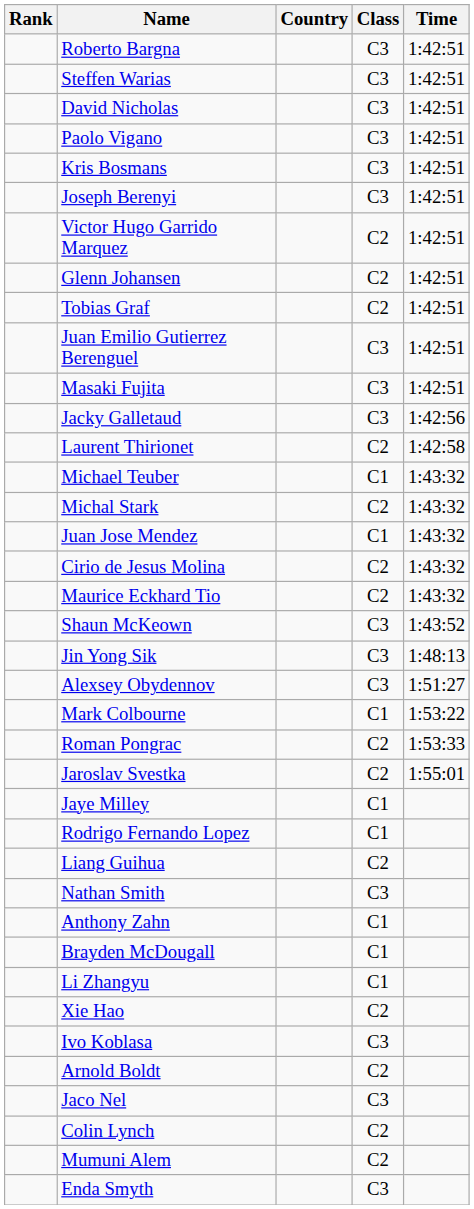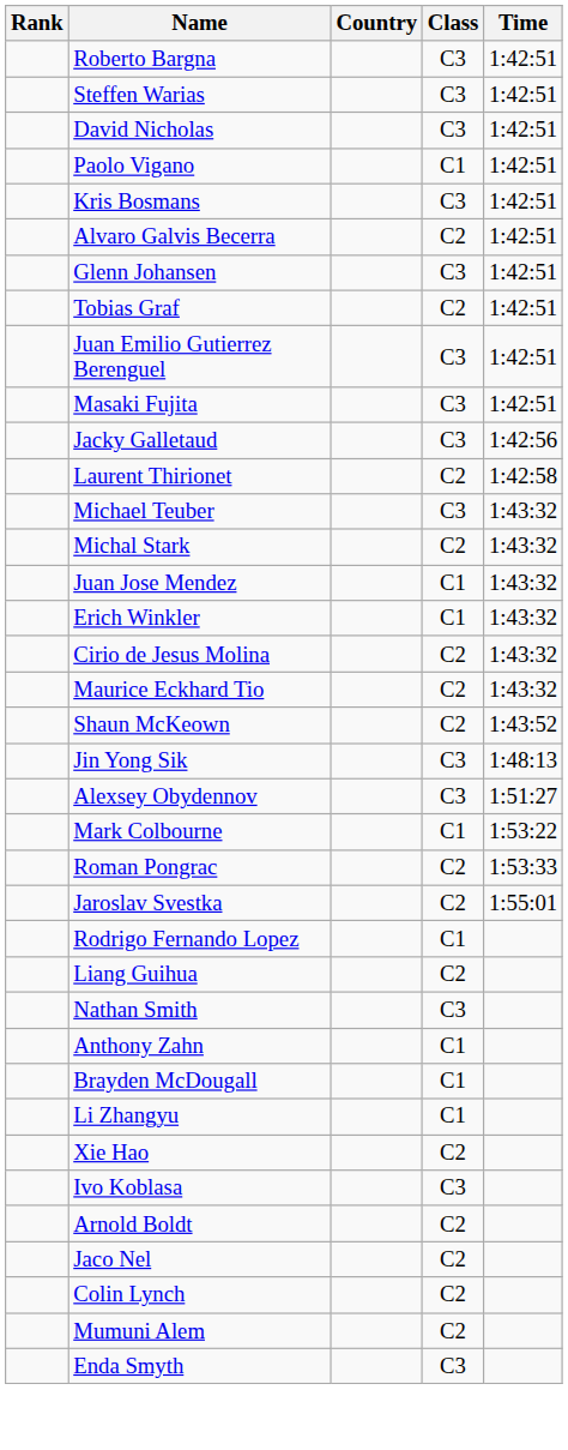Paolo Vigano | Class: C3 -> C1
- row: Joseph Berenyi | C3 | 1:42:51
- row: Victor Hugo Garrido Marquez | C2 | 1:42:51
+ row: Alvaro Galvis Becerra | C2 | 1:42:51
Glenn Johansen | Class: C2 -> C3
Michael Teuber | Class: C1 -> C3
+ row: Erich Winkler | C1 | 1:43:32
Shaun McKeown | Class: C3 -> C2
- row: Jaye Milley | C1
Jaco Nel | Class: C3 -> C2
